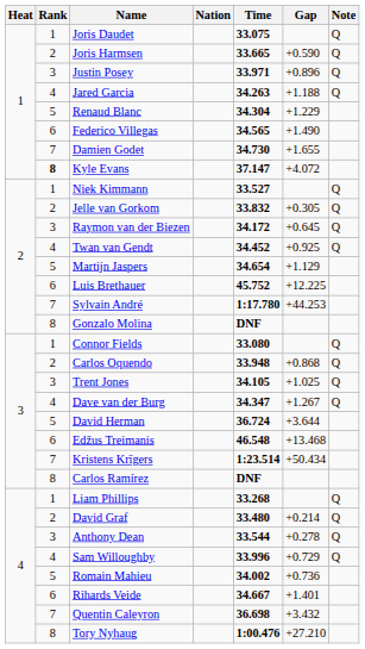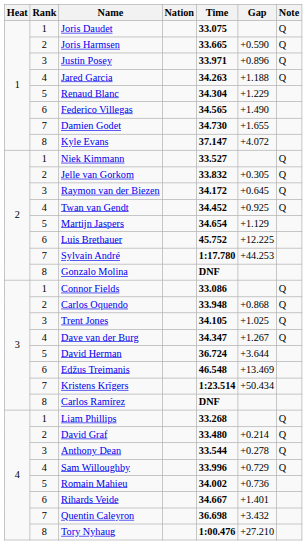Kyle Evans | Rank: bold -> normal
Connor Fields | Time: 33.080 -> 33.086
Edžus Treimanis | Gap: +13.468 -> +13.469
